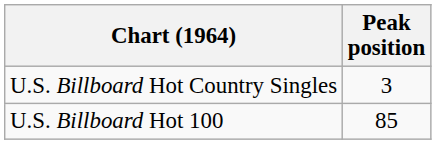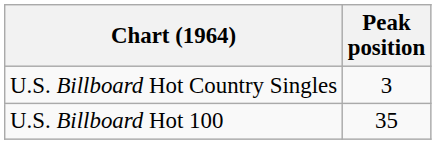U.S. Billboard Hot 100 | Peak position: 85 -> 35
